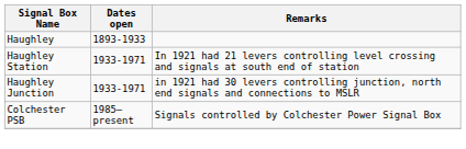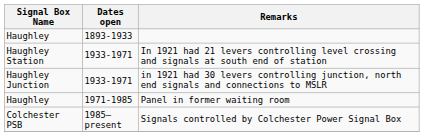+ row: Haughley | 1971-1985 | Panel in former waiting room
